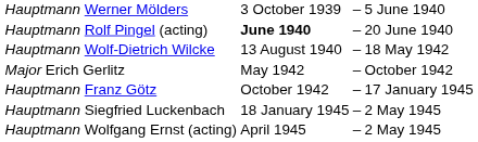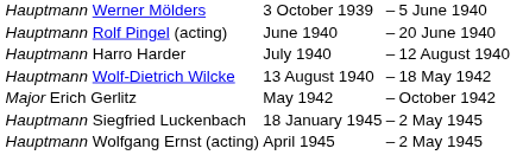Hauptmann Rolf Pingel (acting) | column 2: bold -> normal
+ row: Hauptmann Harro Harder | July 1940 | – | 12 August 1940
- row: Hauptmann Franz Götz | October 1942 | – | 17 January 1945
